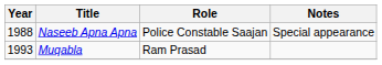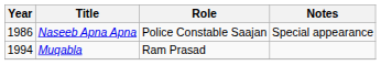Naseeb Apna Apna | Year: 1988 -> 1986
Muqabla | Year: 1993 -> 1994
